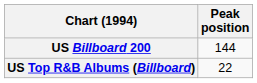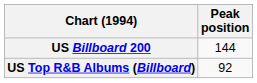US Top R&B Albums (Billboard) | Peak position: 22 -> 92
